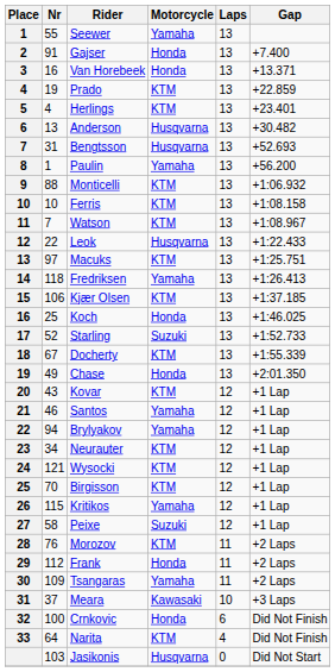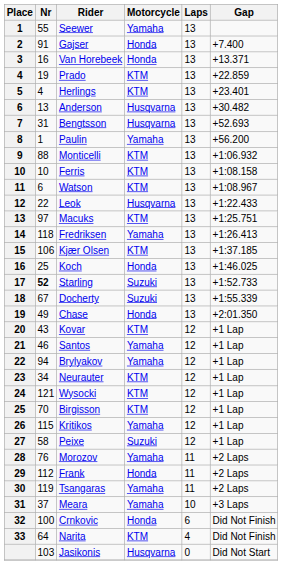Watson | Nr: 7 -> 6
Starling | Nr: normal -> bold
Docherty | Motorcycle: KTM -> Suzuki
Morozov | Motorcycle: KTM -> Yamaha
Tsangaras | Nr: 109 -> 119
Meara | Motorcycle: Kawasaki -> Yamaha
